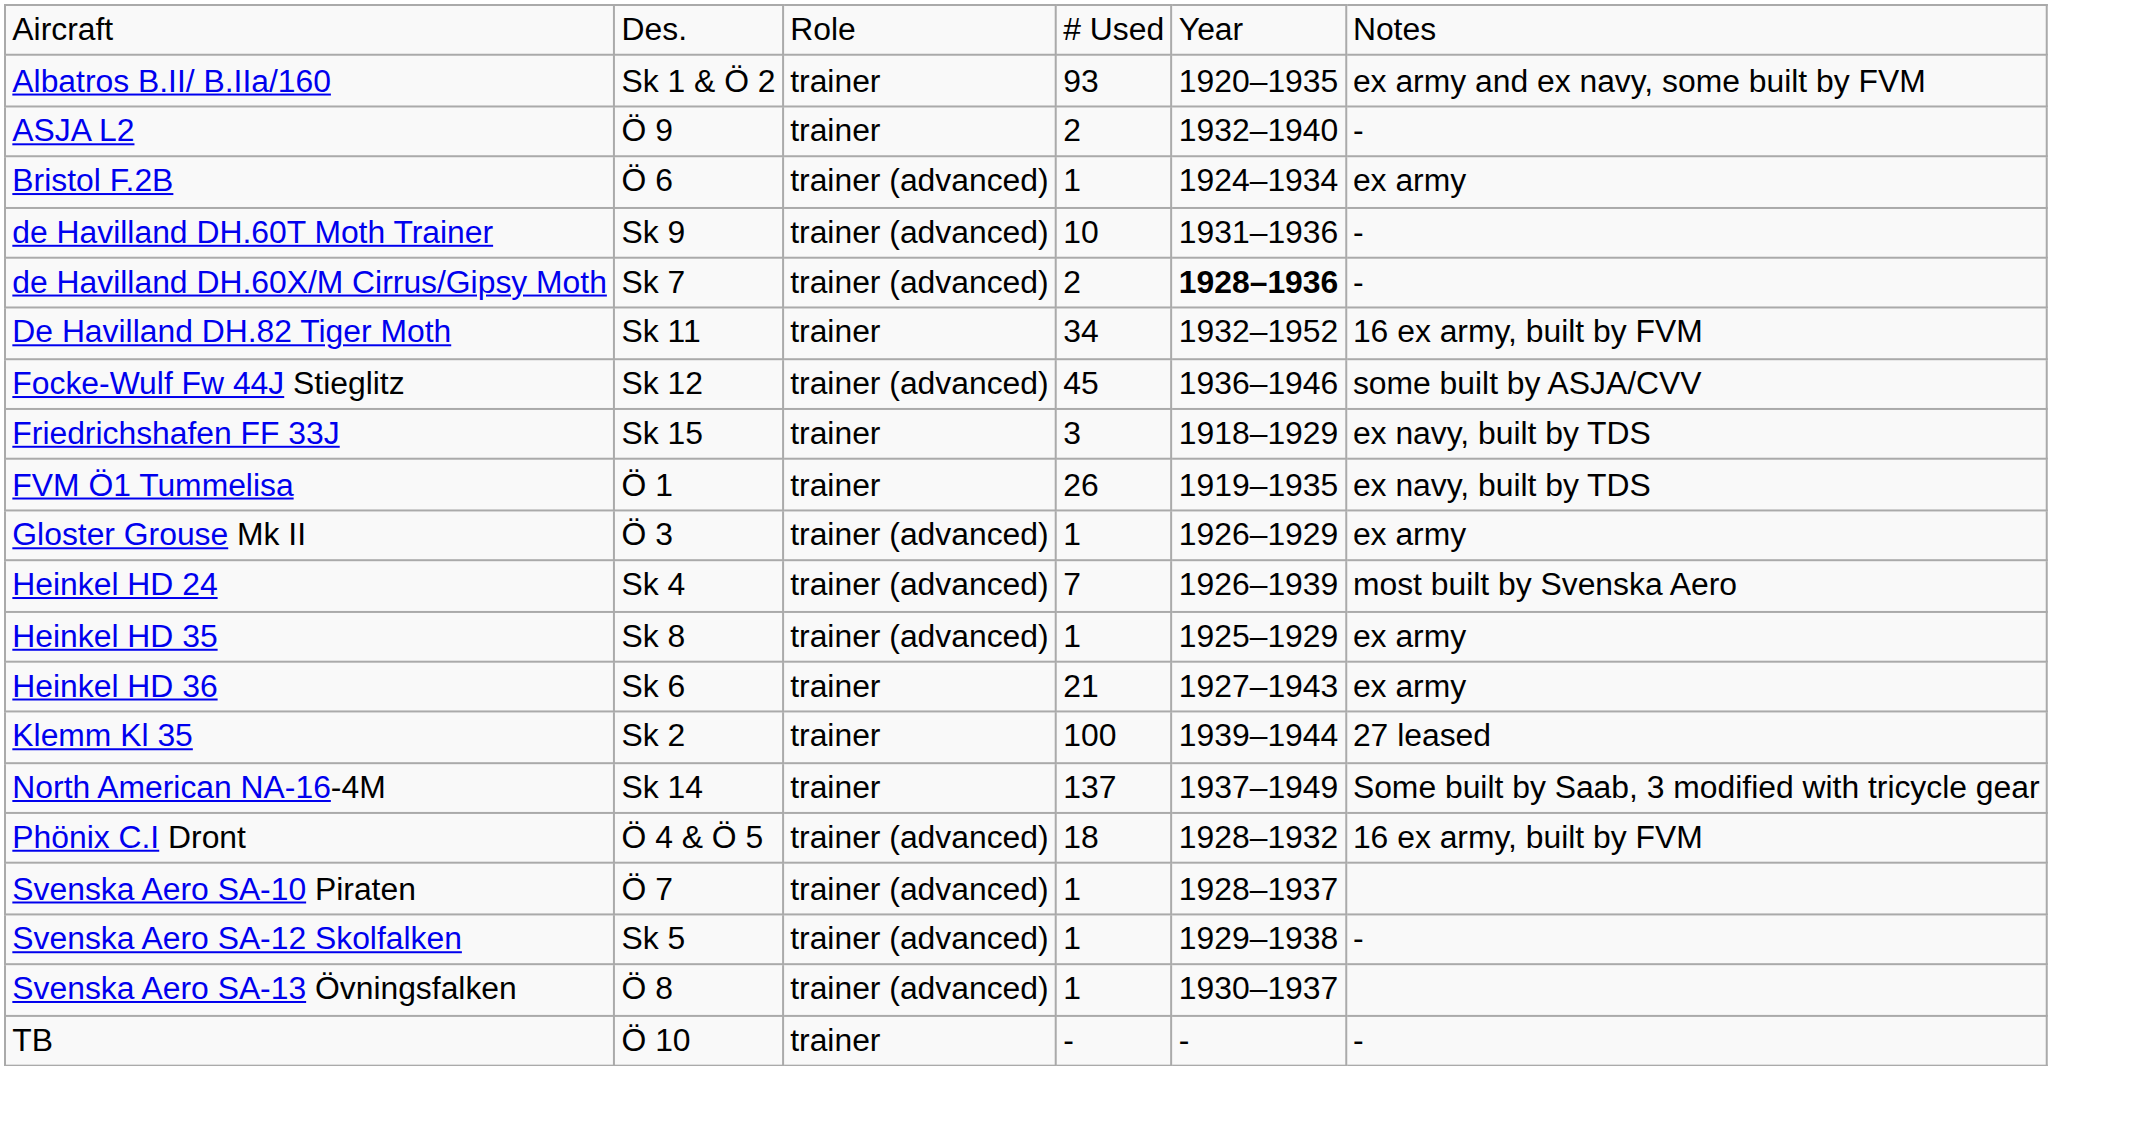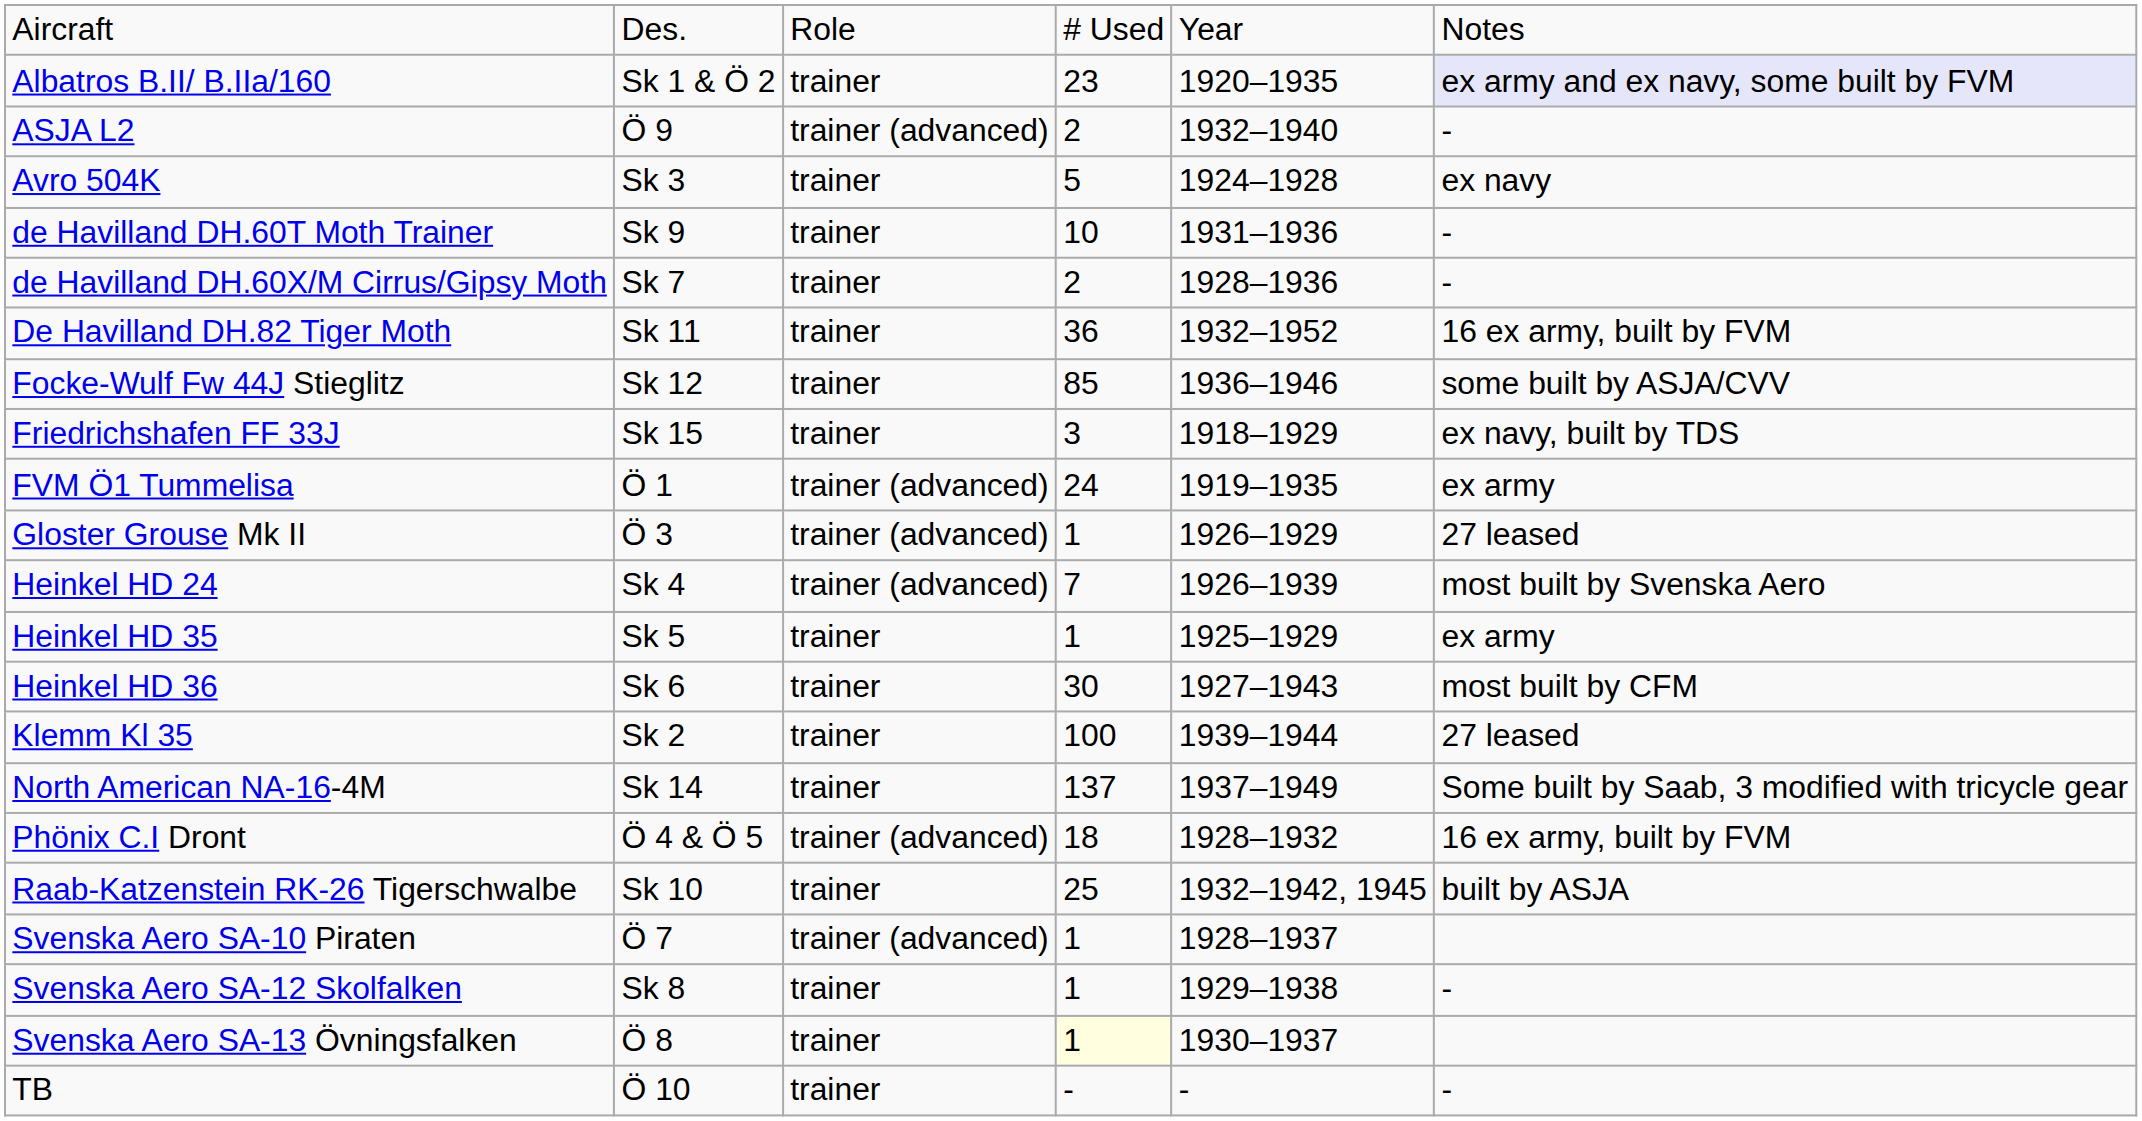Albatros B.II/ B.IIa/160 | column 4: 93 -> 23
Albatros B.II/ B.IIa/160 | column 6: no background -> lavender background
ASJA L2 | column 3: trainer -> trainer (advanced)
+ row: Avro 504K | Sk 3 | trainer | 5 | 1924–1928 | ex navy
- row: Bristol F.2B | Ö 6 | trainer (advanced) | 1 | 1924–1934 | ex army
de Havilland DH.60T Moth Trainer | column 3: trainer (advanced) -> trainer
de Havilland DH.60X/M Cirrus/Gipsy Moth | column 3: trainer (advanced) -> trainer
de Havilland DH.60X/M Cirrus/Gipsy Moth | column 5: bold -> normal
De Havilland DH.82 Tiger Moth | column 4: 34 -> 36
Focke-Wulf Fw 44J Stieglitz | column 3: trainer (advanced) -> trainer
Focke-Wulf Fw 44J Stieglitz | column 4: 45 -> 85
FVM Ö1 Tummelisa | column 3: trainer -> trainer (advanced)
FVM Ö1 Tummelisa | column 4: 26 -> 24
FVM Ö1 Tummelisa | column 6: ex navy, built by TDS -> ex army
Gloster Grouse Mk II | column 6: ex army -> 27 leased
Heinkel HD 35 | column 2: Sk 8 -> Sk 5
Heinkel HD 35 | column 3: trainer (advanced) -> trainer
Heinkel HD 36 | column 4: 21 -> 30
Heinkel HD 36 | column 6: ex army -> most built by CFM
+ row: Raab-Katzenstein RK-26 Tigerschwalbe | Sk 10 | trainer | 25 | 1932–1942, 1945 | built by ASJA
Svenska Aero SA-12 Skolfalken | column 2: Sk 5 -> Sk 8
Svenska Aero SA-12 Skolfalken | column 3: trainer (advanced) -> trainer
Svenska Aero SA-13 Övningsfalken | column 3: trainer (advanced) -> trainer
Svenska Aero SA-13 Övningsfalken | column 4: no background -> lightyellow background
